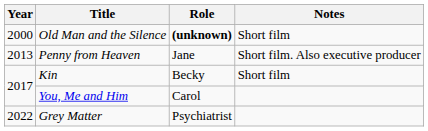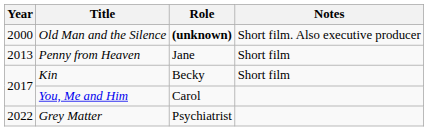Old Man and the Silence | Notes: Short film -> Short film. Also executive producer
Penny from Heaven | Notes: Short film. Also executive producer -> Short film
